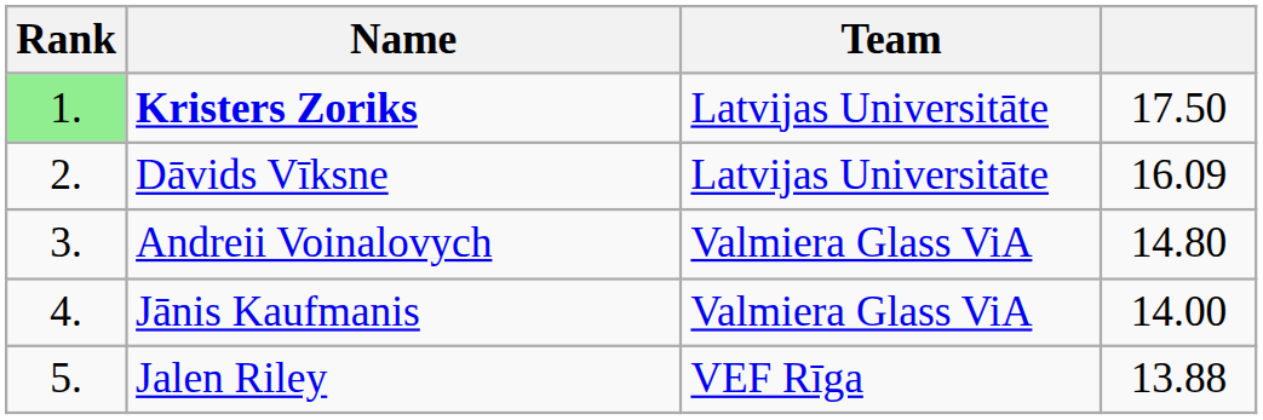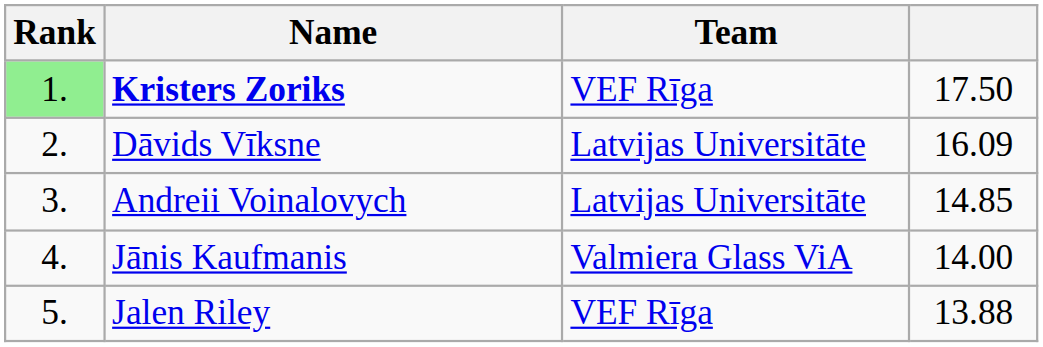Kristers Zoriks | Team: Latvijas Universitāte -> VEF Rīga
Andreii Voinalovych | Team: Valmiera Glass ViA -> Latvijas Universitāte
Andreii Voinalovych | column 4: 14.80 -> 14.85
